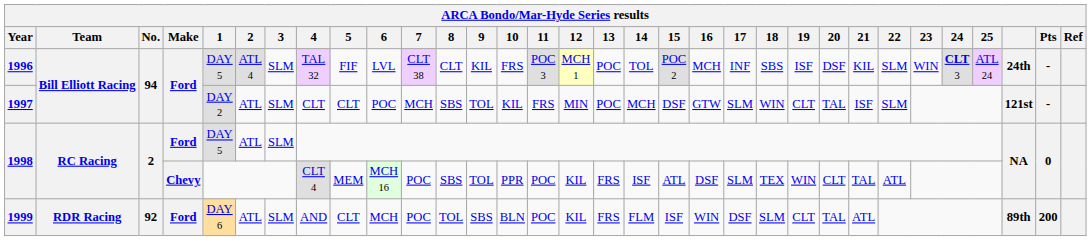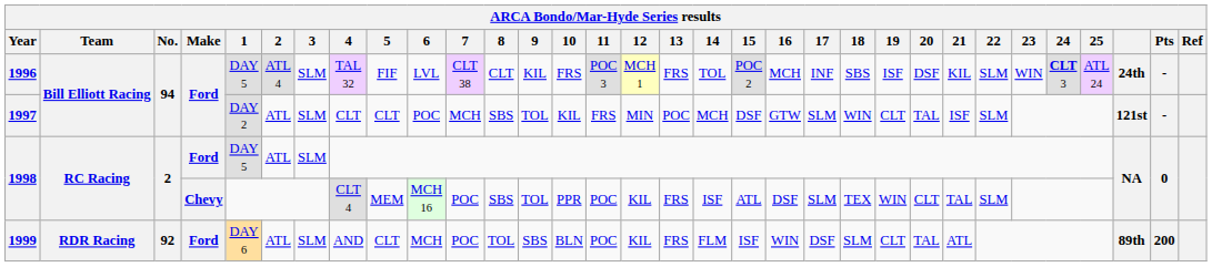1996 | 13: POC -> FRS
1998 / Chevy | 22: ATL -> SLM
